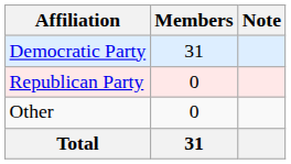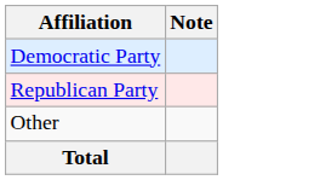- column: Members | 31 | 0 | 0 | 31
